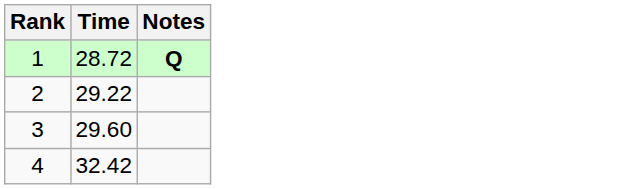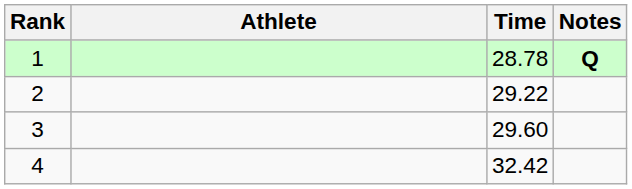+ column: Athlete
1 | Time: 28.72 -> 28.78
